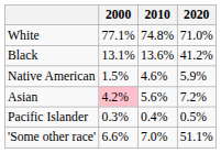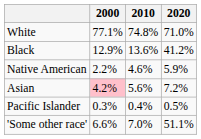Black | 2000: 13.1% -> 12.9%
Native American | 2000: 1.5% -> 2.2%
